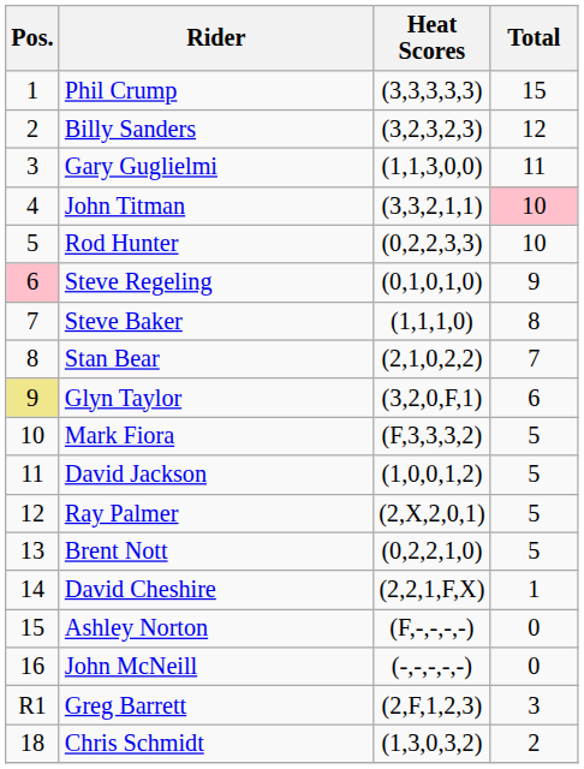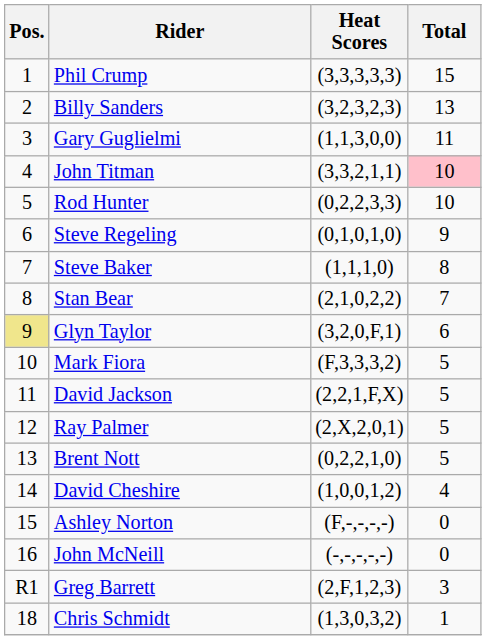Billy Sanders | Total: 12 -> 13
Steve Regeling | Pos.: pink background -> no background
David Jackson | Heat Scores: (1,0,0,1,2) -> (2,2,1,F,X)
David Cheshire | Heat Scores: (2,2,1,F,X) -> (1,0,0,1,2)
David Cheshire | Total: 1 -> 4
Chris Schmidt | Total: 2 -> 1
